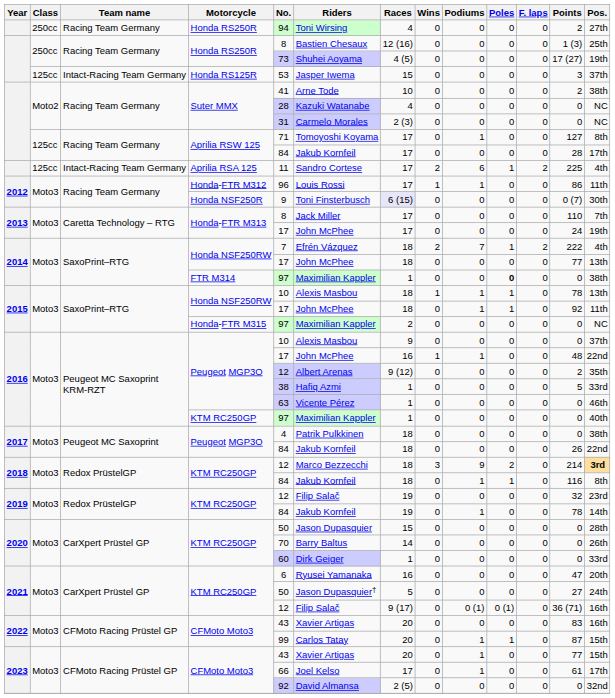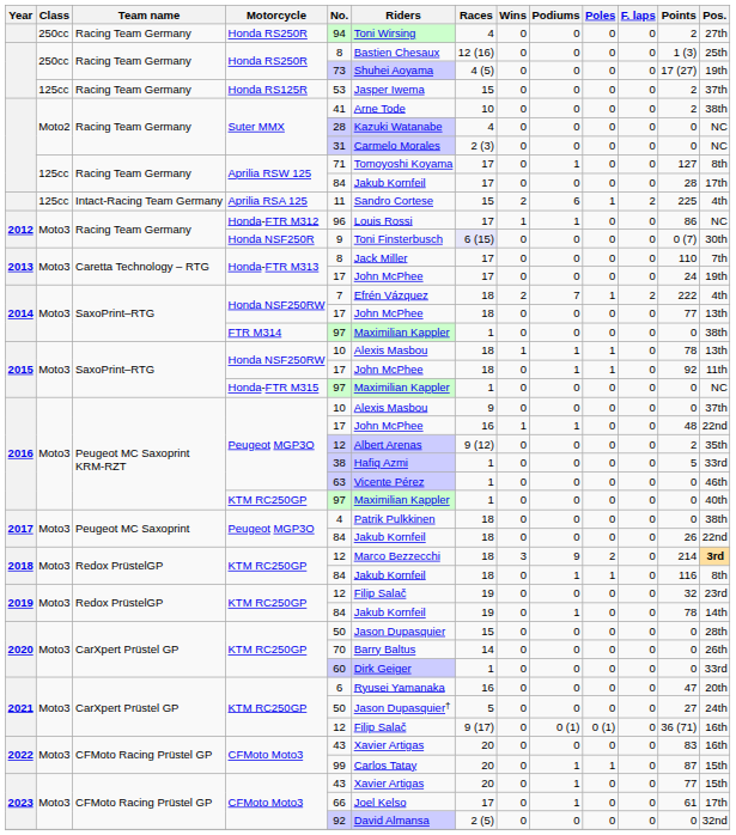Honda RS125R | Team name: Intact-Racing Team Germany -> Racing Team Germany
Honda RS125R | Points: 3 -> 2
Aprilia RSA 125 | Races: 17 -> 15
Honda-FTR M312 | Pos.: 11th -> NC
FTR M314 | Poles: bold -> normal
Honda-FTR M315 | Races: 2 -> 1
